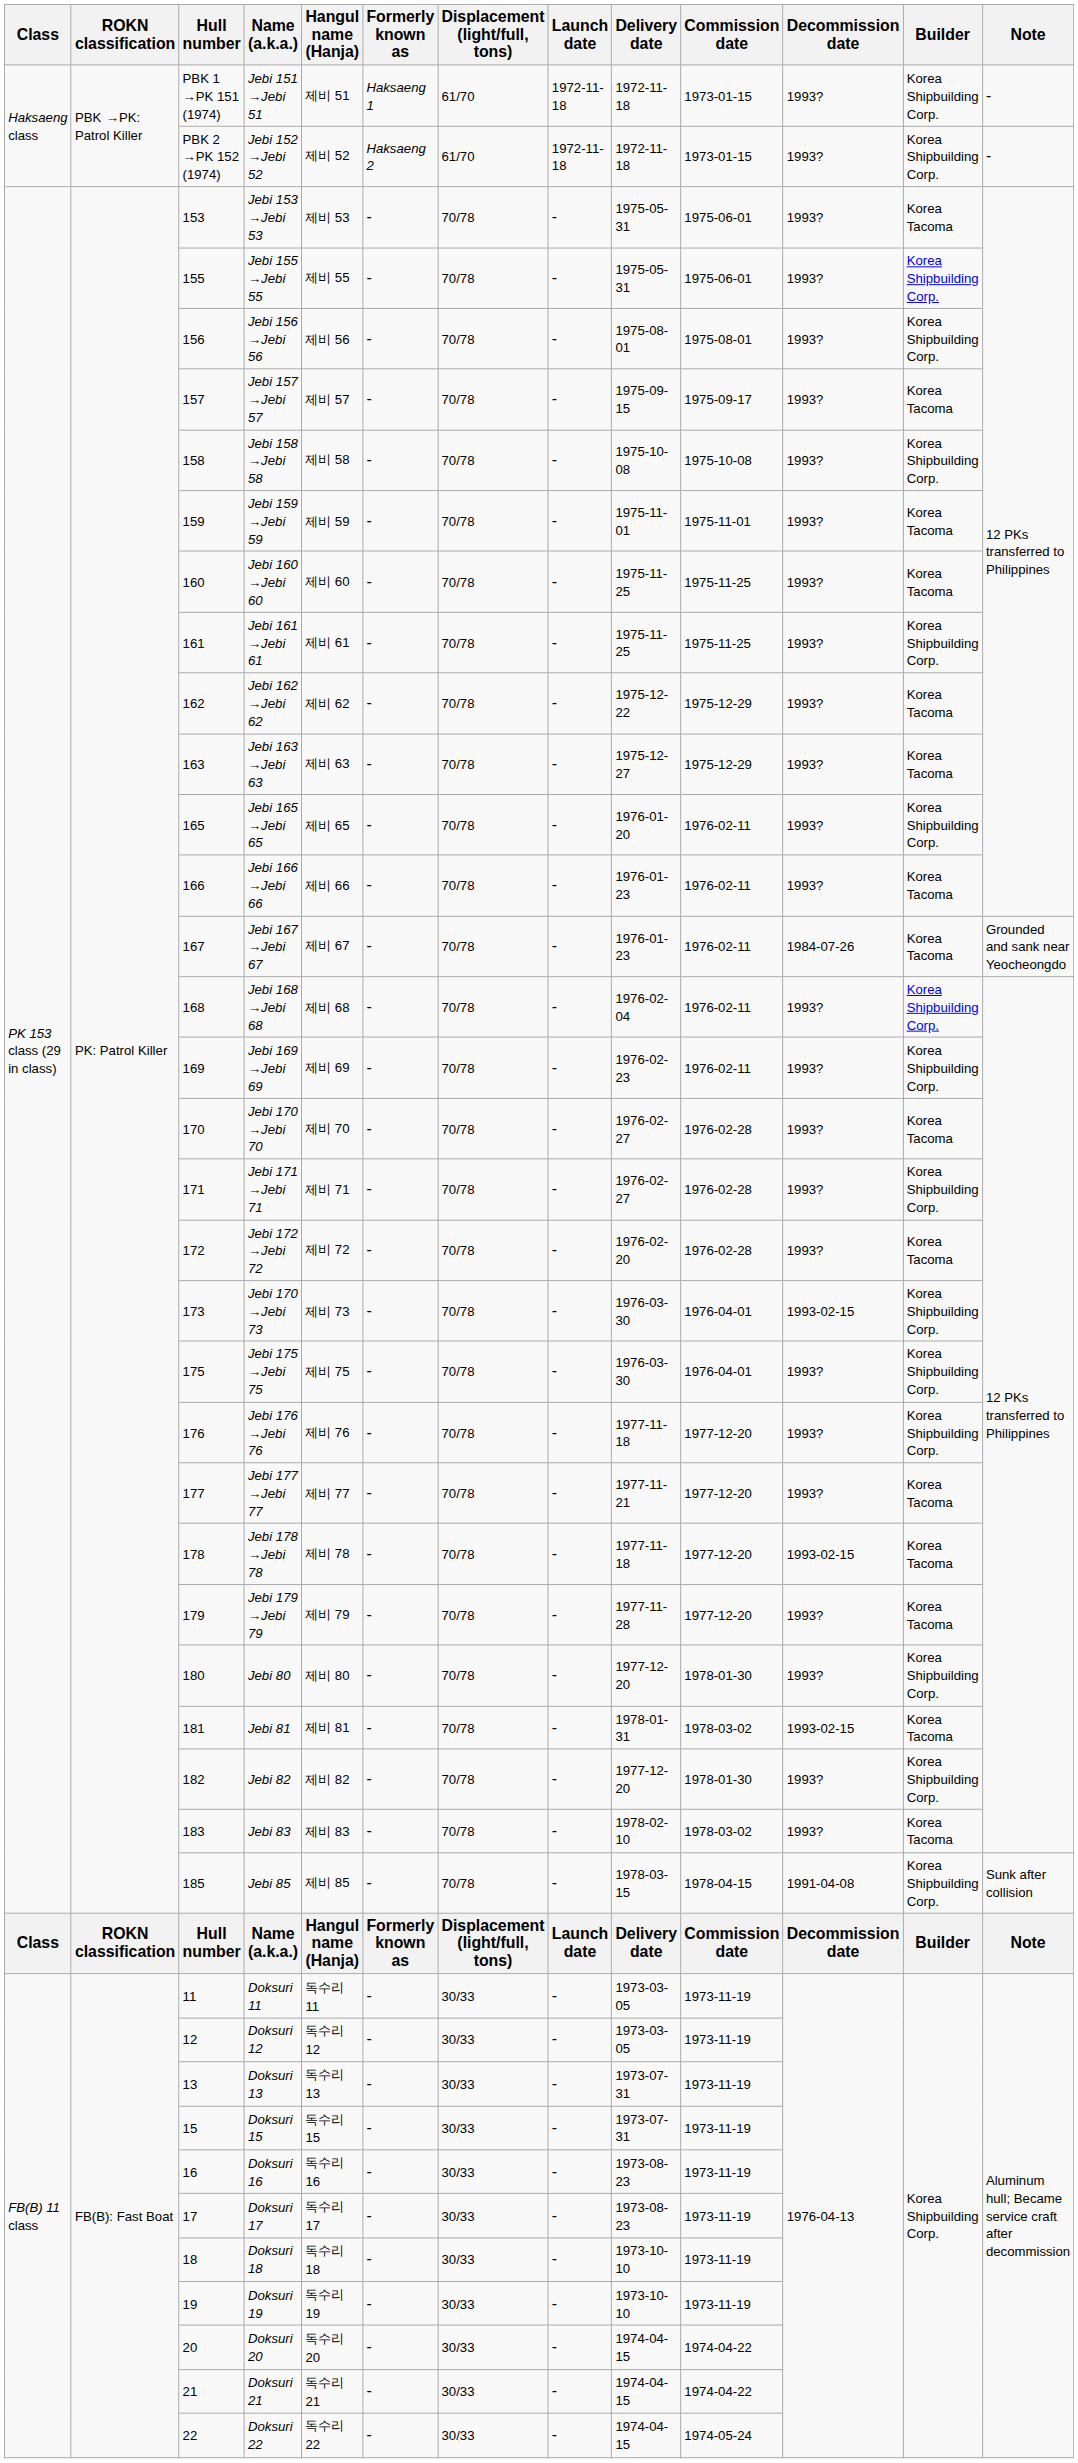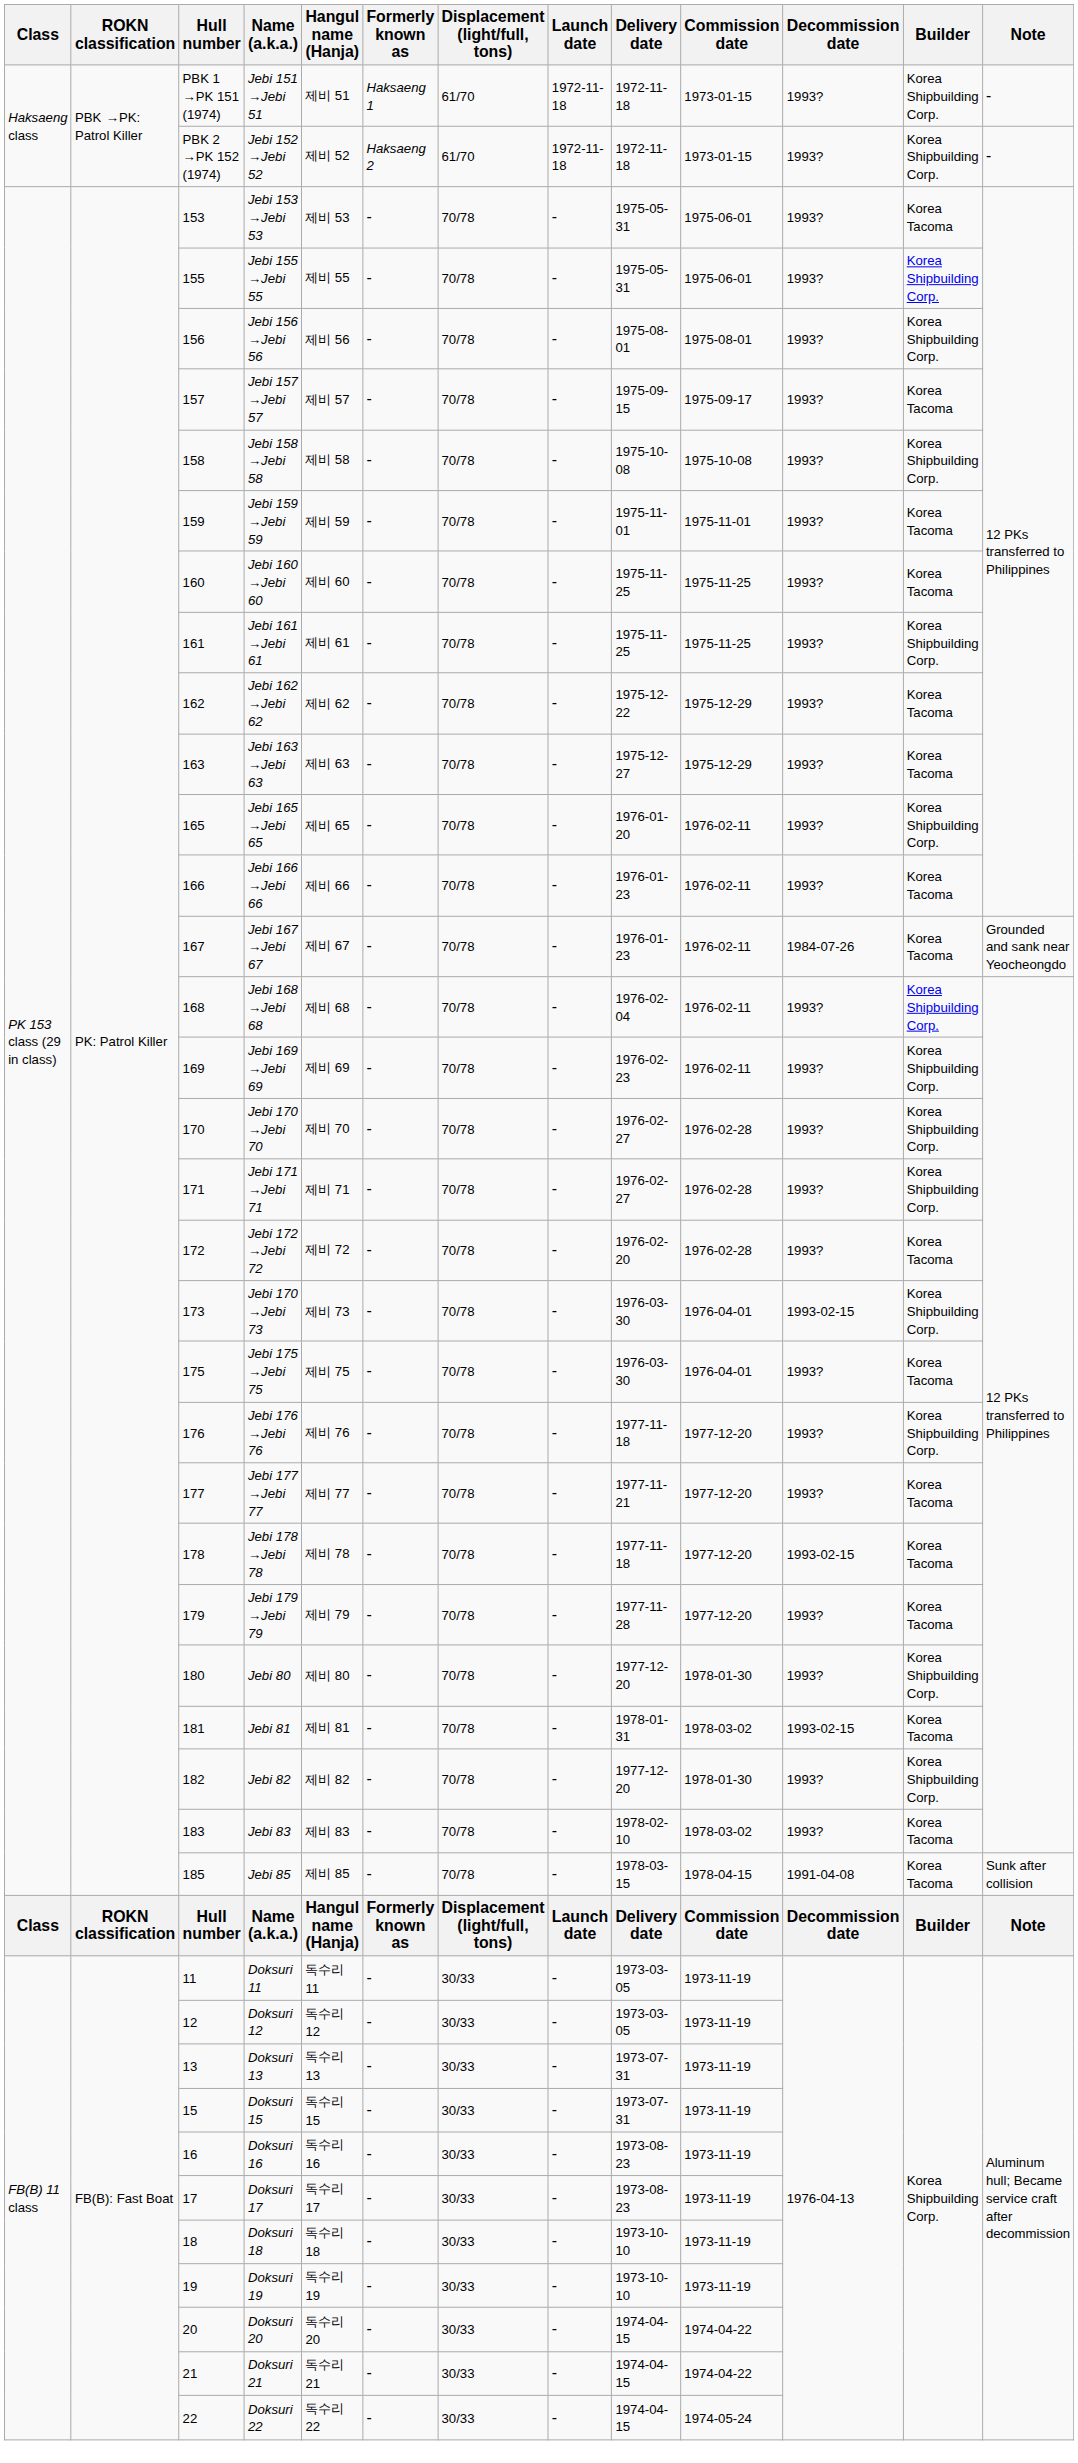Jebi 170 →Jebi 70 | Builder: Korea Tacoma -> Korea Shipbuilding Corp.
Jebi 175 →Jebi 75 | Builder: Korea Shipbuilding Corp. -> Korea Tacoma
Jebi 85 | Builder: Korea Shipbuilding Corp. -> Korea Tacoma
